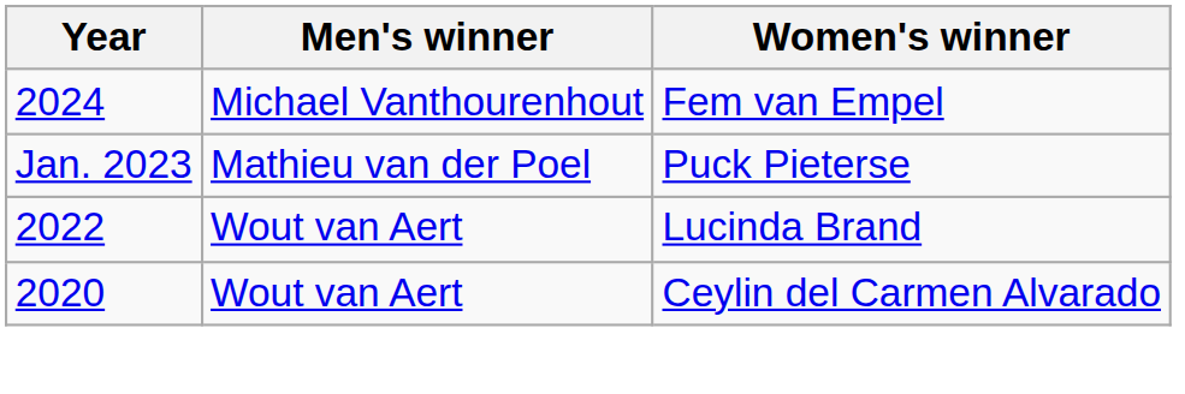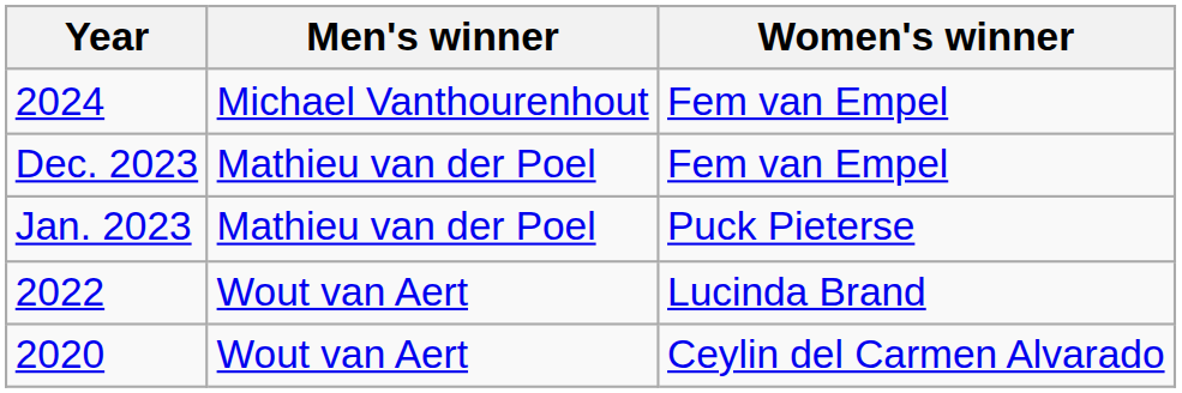+ row: Dec. 2023 | Mathieu van der Poel | Fem van Empel
